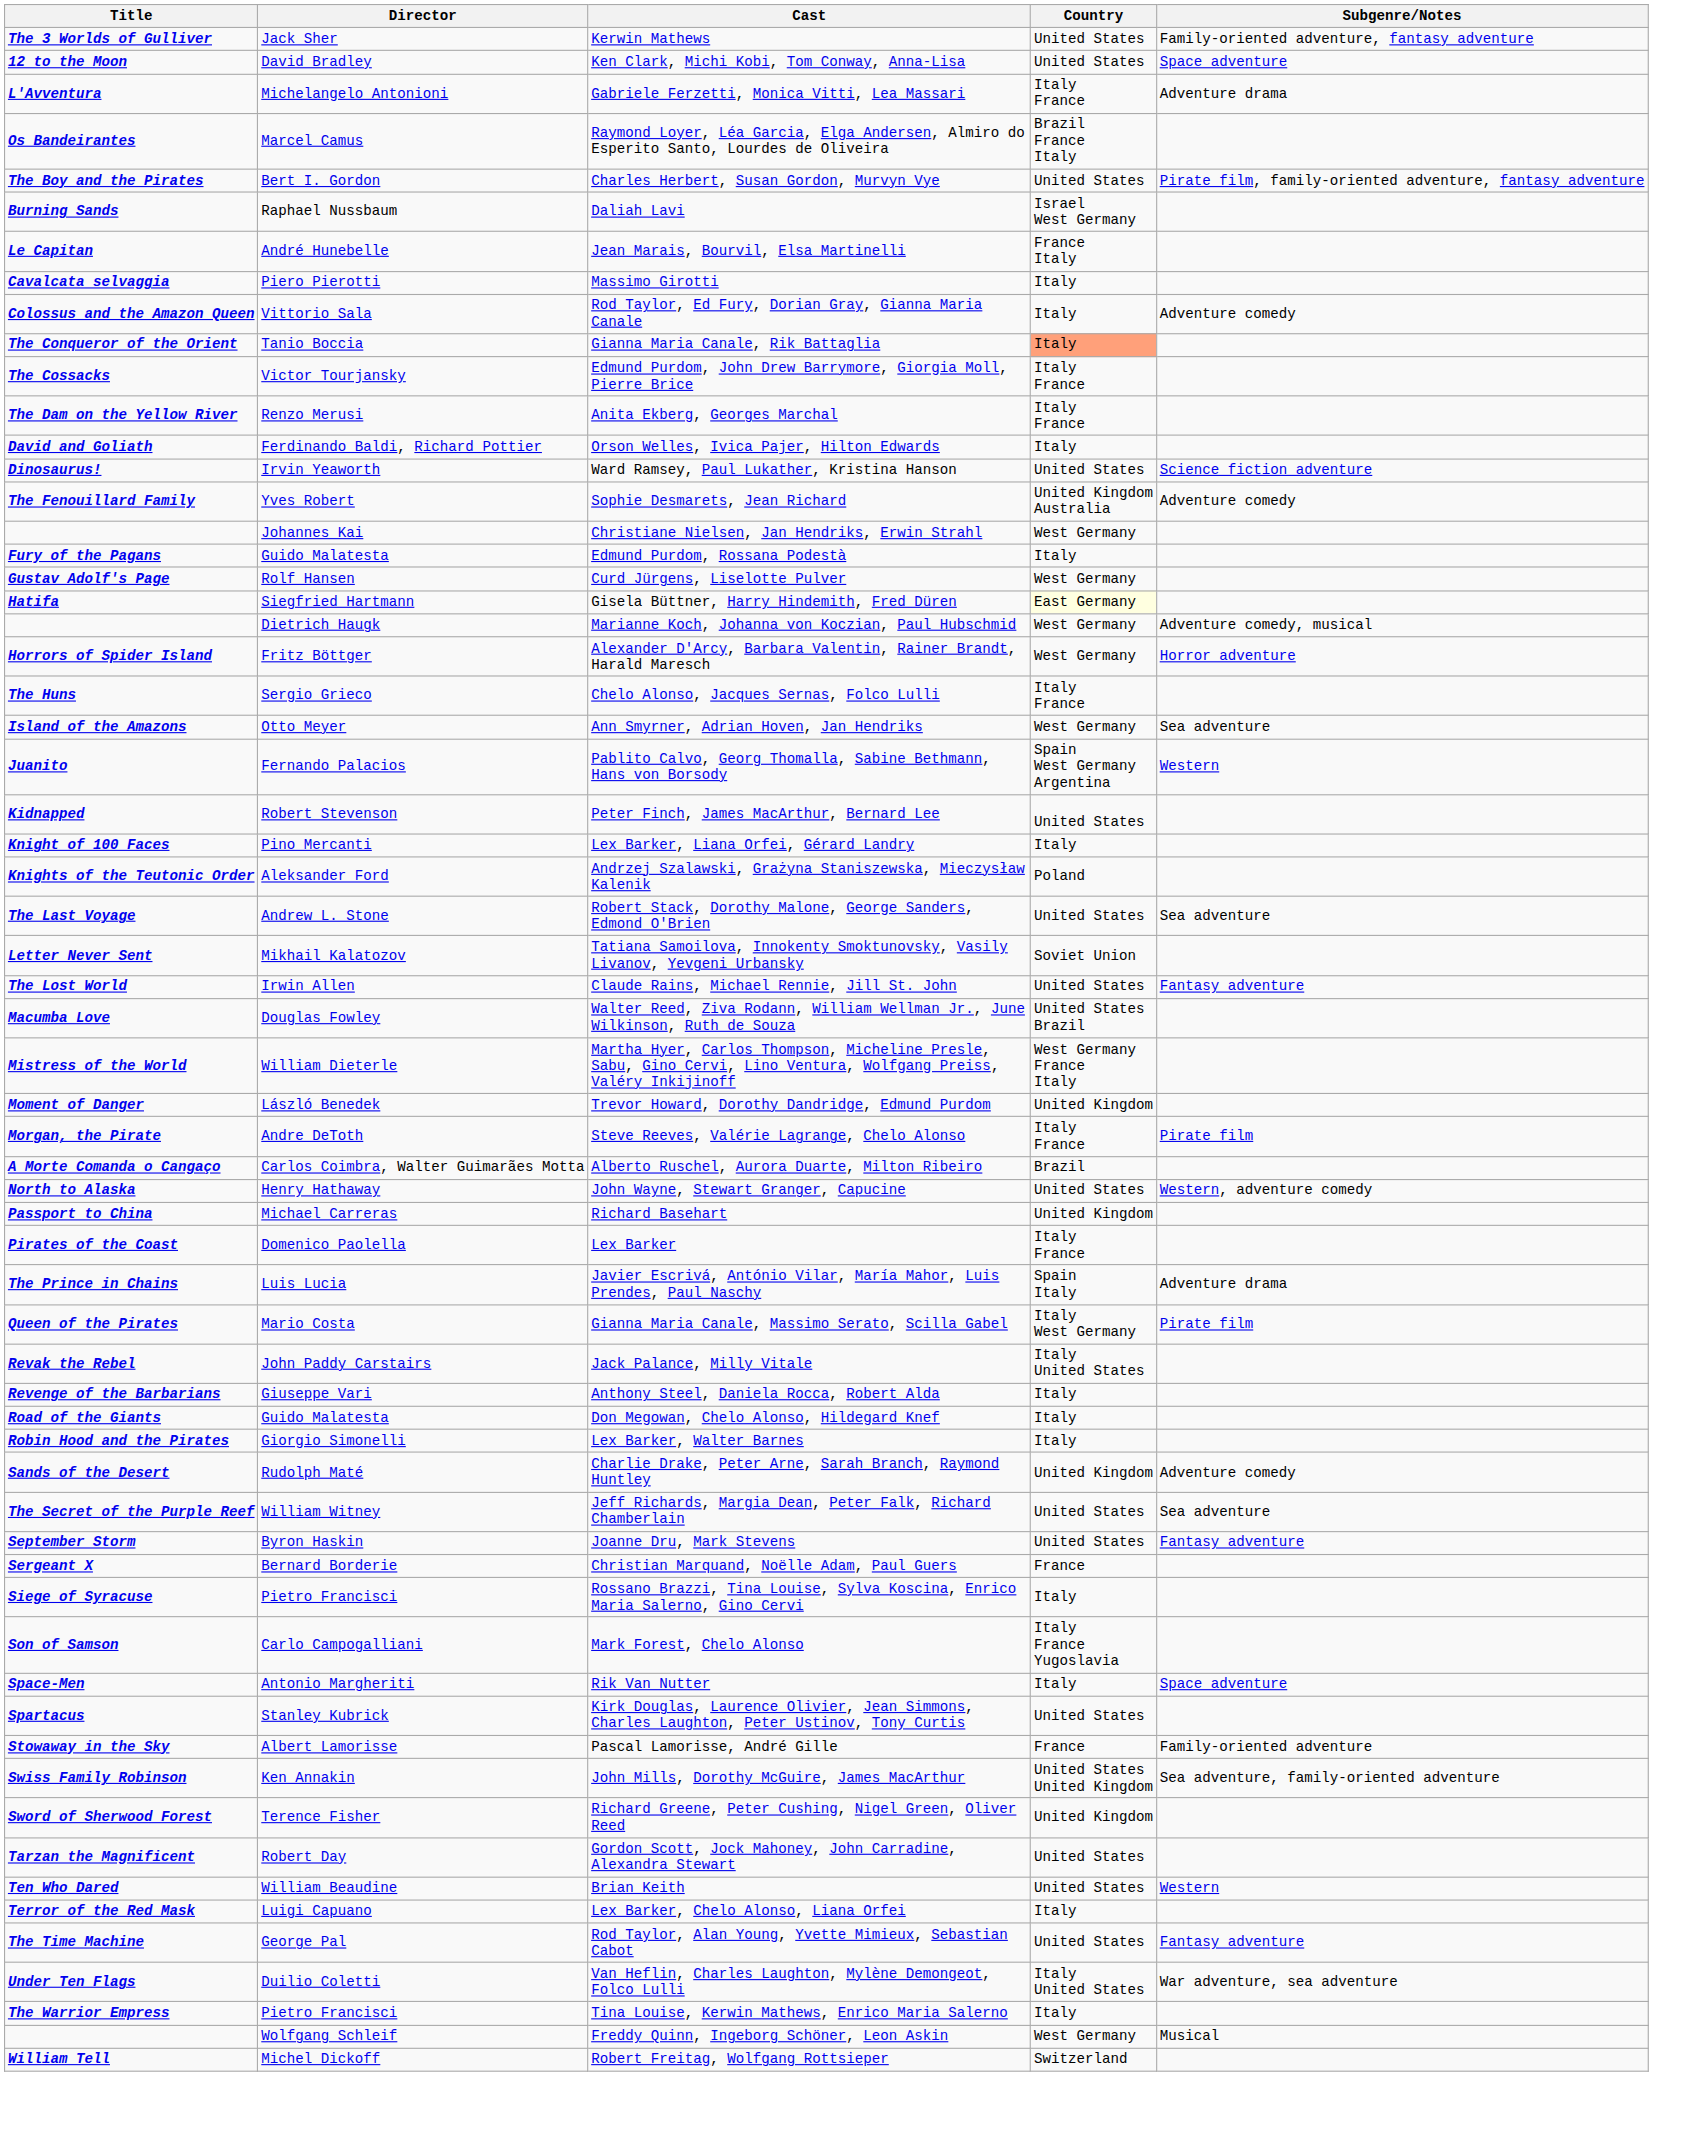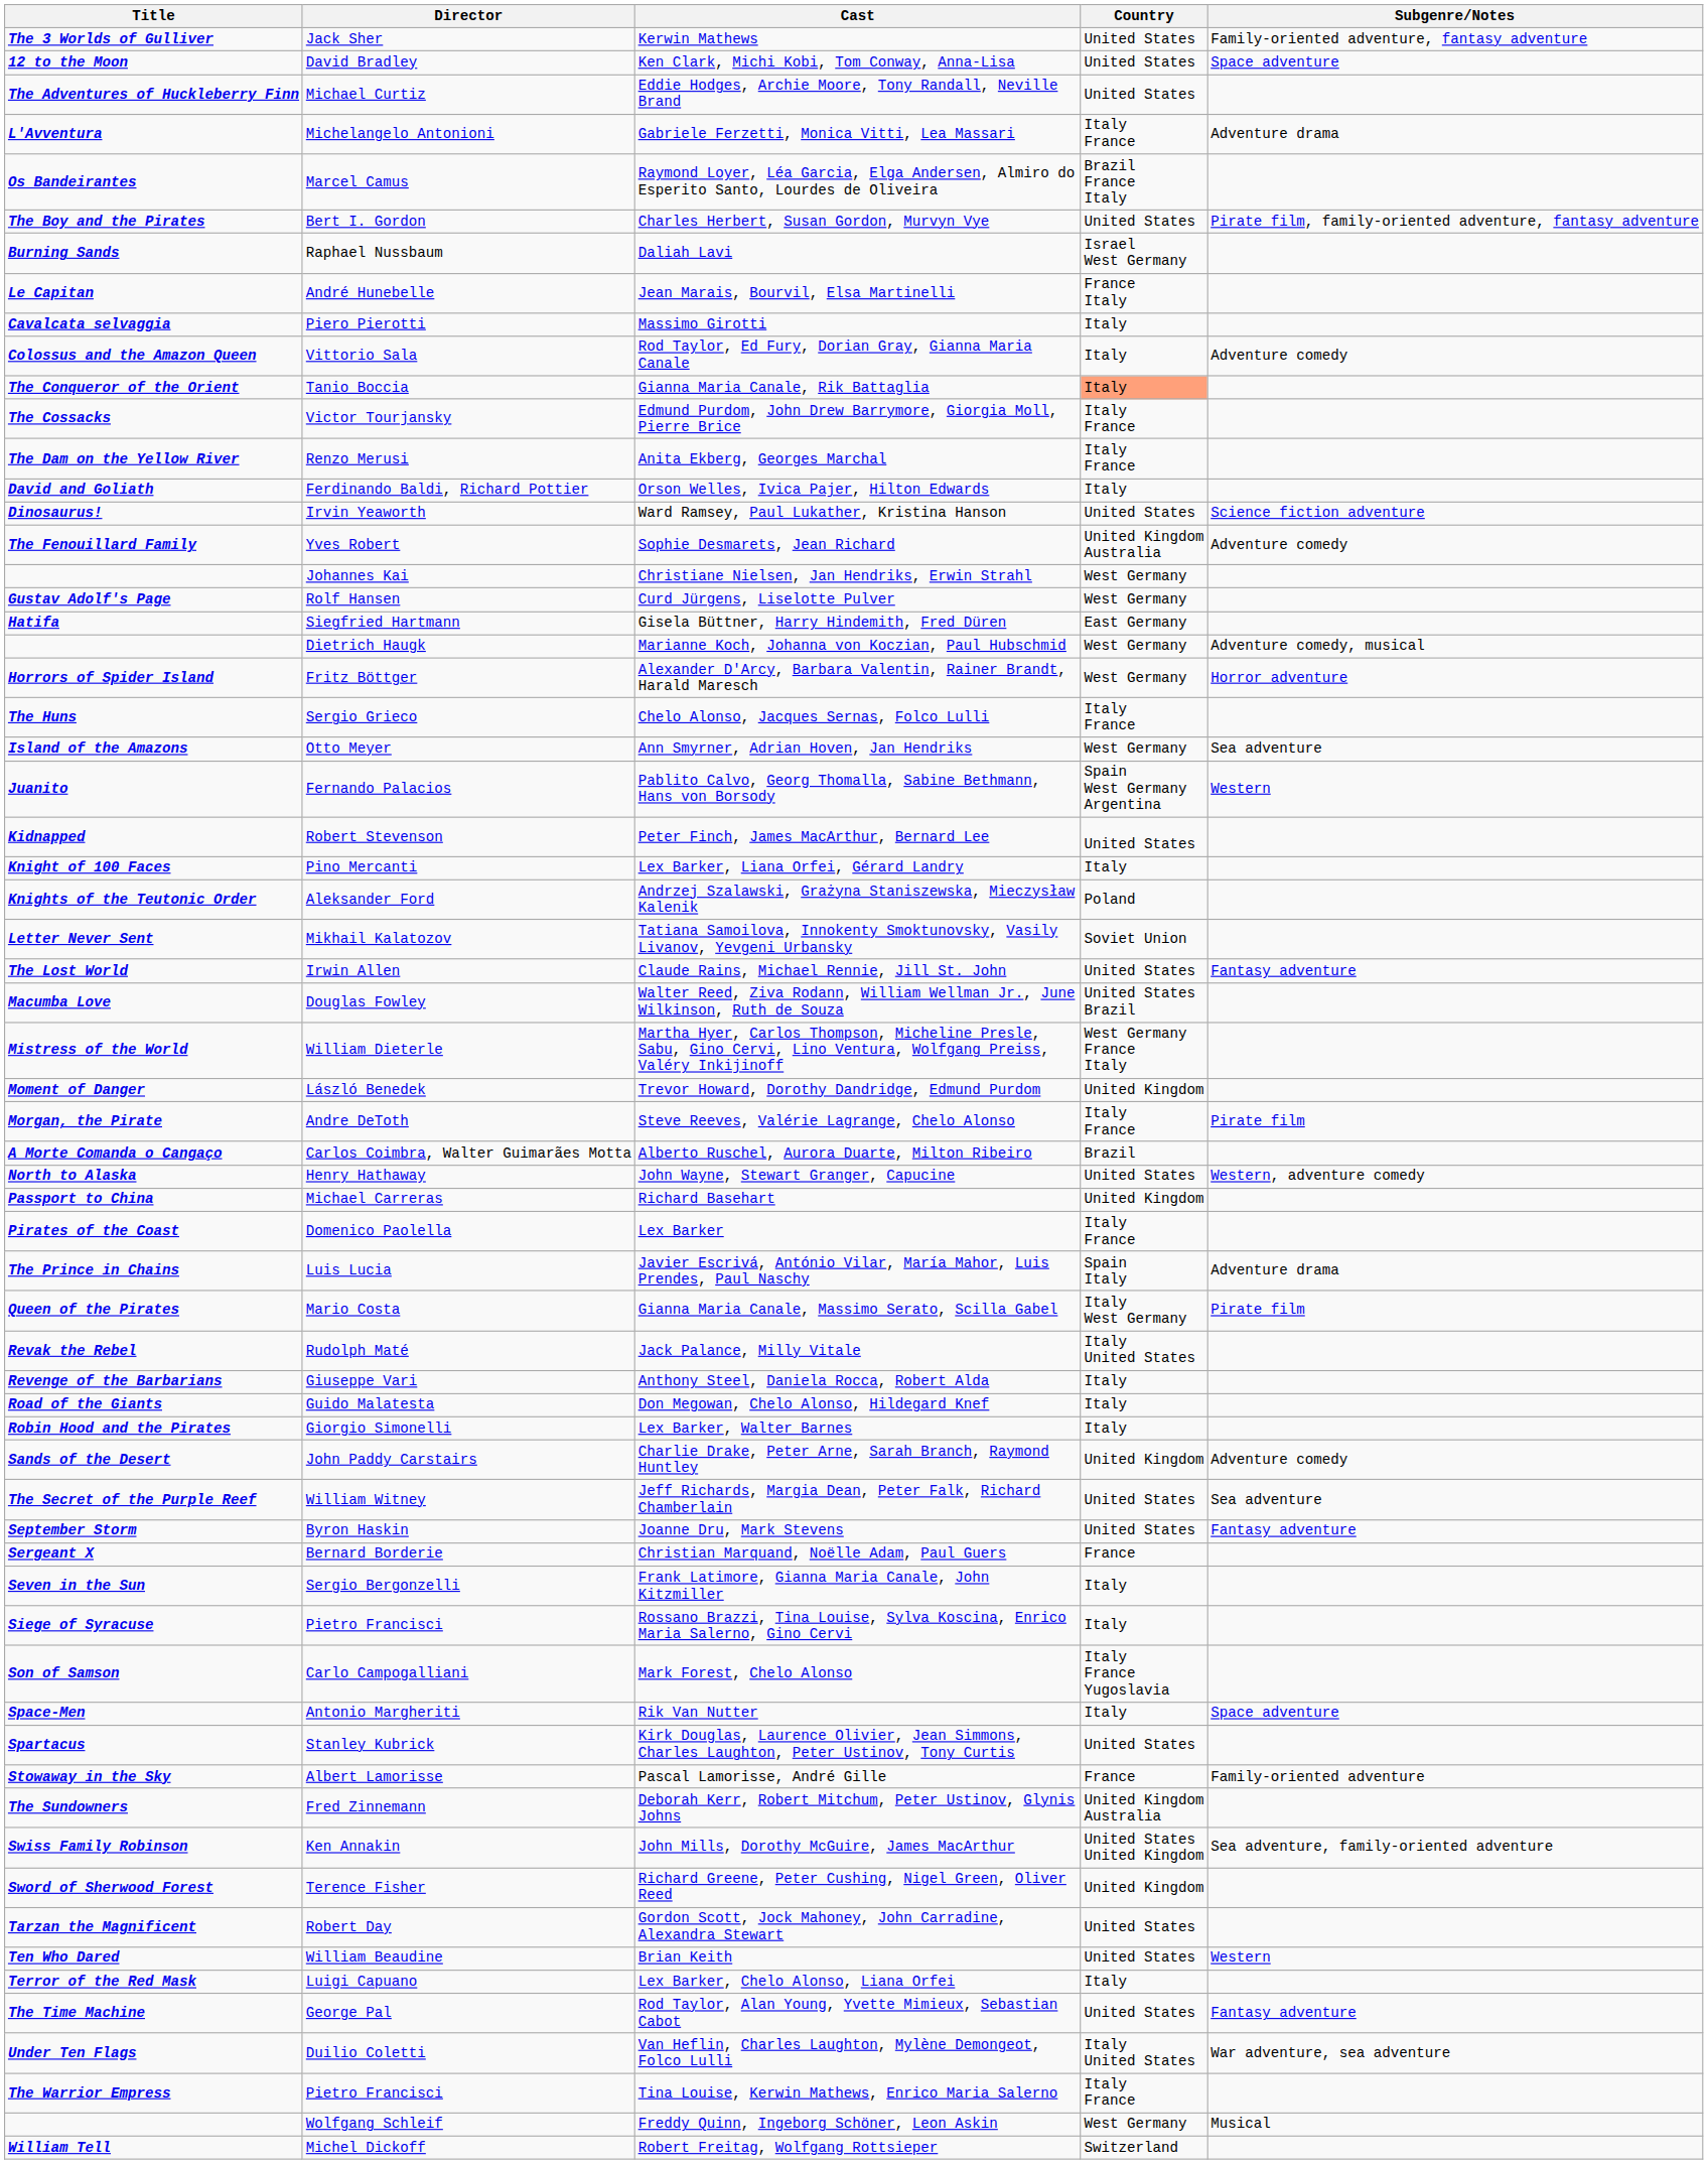+ row: The Adventures of Huckleberry Finn | Michael Curtiz | Eddie Hodges, Archie Moore, Tony Randall, Neville Brand | United States
- row: Fury of the Pagans | Guido Malatesta | Edmund Purdom, Rossana Podestà | Italy
Gisela Büttner, Harry Hindemith, Fred Düren | Country: lightyellow background -> no background
- row: The Last Voyage | Andrew L. Stone | Robert Stack, Dorothy Malone, George Sanders, Edmond O'Brien | United States | Sea adventure
Jack Palance, Milly Vitale | Director: John Paddy Carstairs -> Rudolph Maté
Charlie Drake, Peter Arne, Sarah Branch, Raymond Huntley | Director: Rudolph Maté -> John Paddy Carstairs
+ row: Seven in the Sun | Sergio Bergonzelli | Frank Latimore, Gianna Maria Canale, John Kitzmiller | Italy
+ row: The Sundowners | Fred Zinnemann | Deborah Kerr, Robert Mitchum, Peter Ustinov, Glynis Johns | United Kingdom Australia
Tina Louise, Kerwin Mathews, Enrico Maria Salerno | Country: Italy -> Italy France
